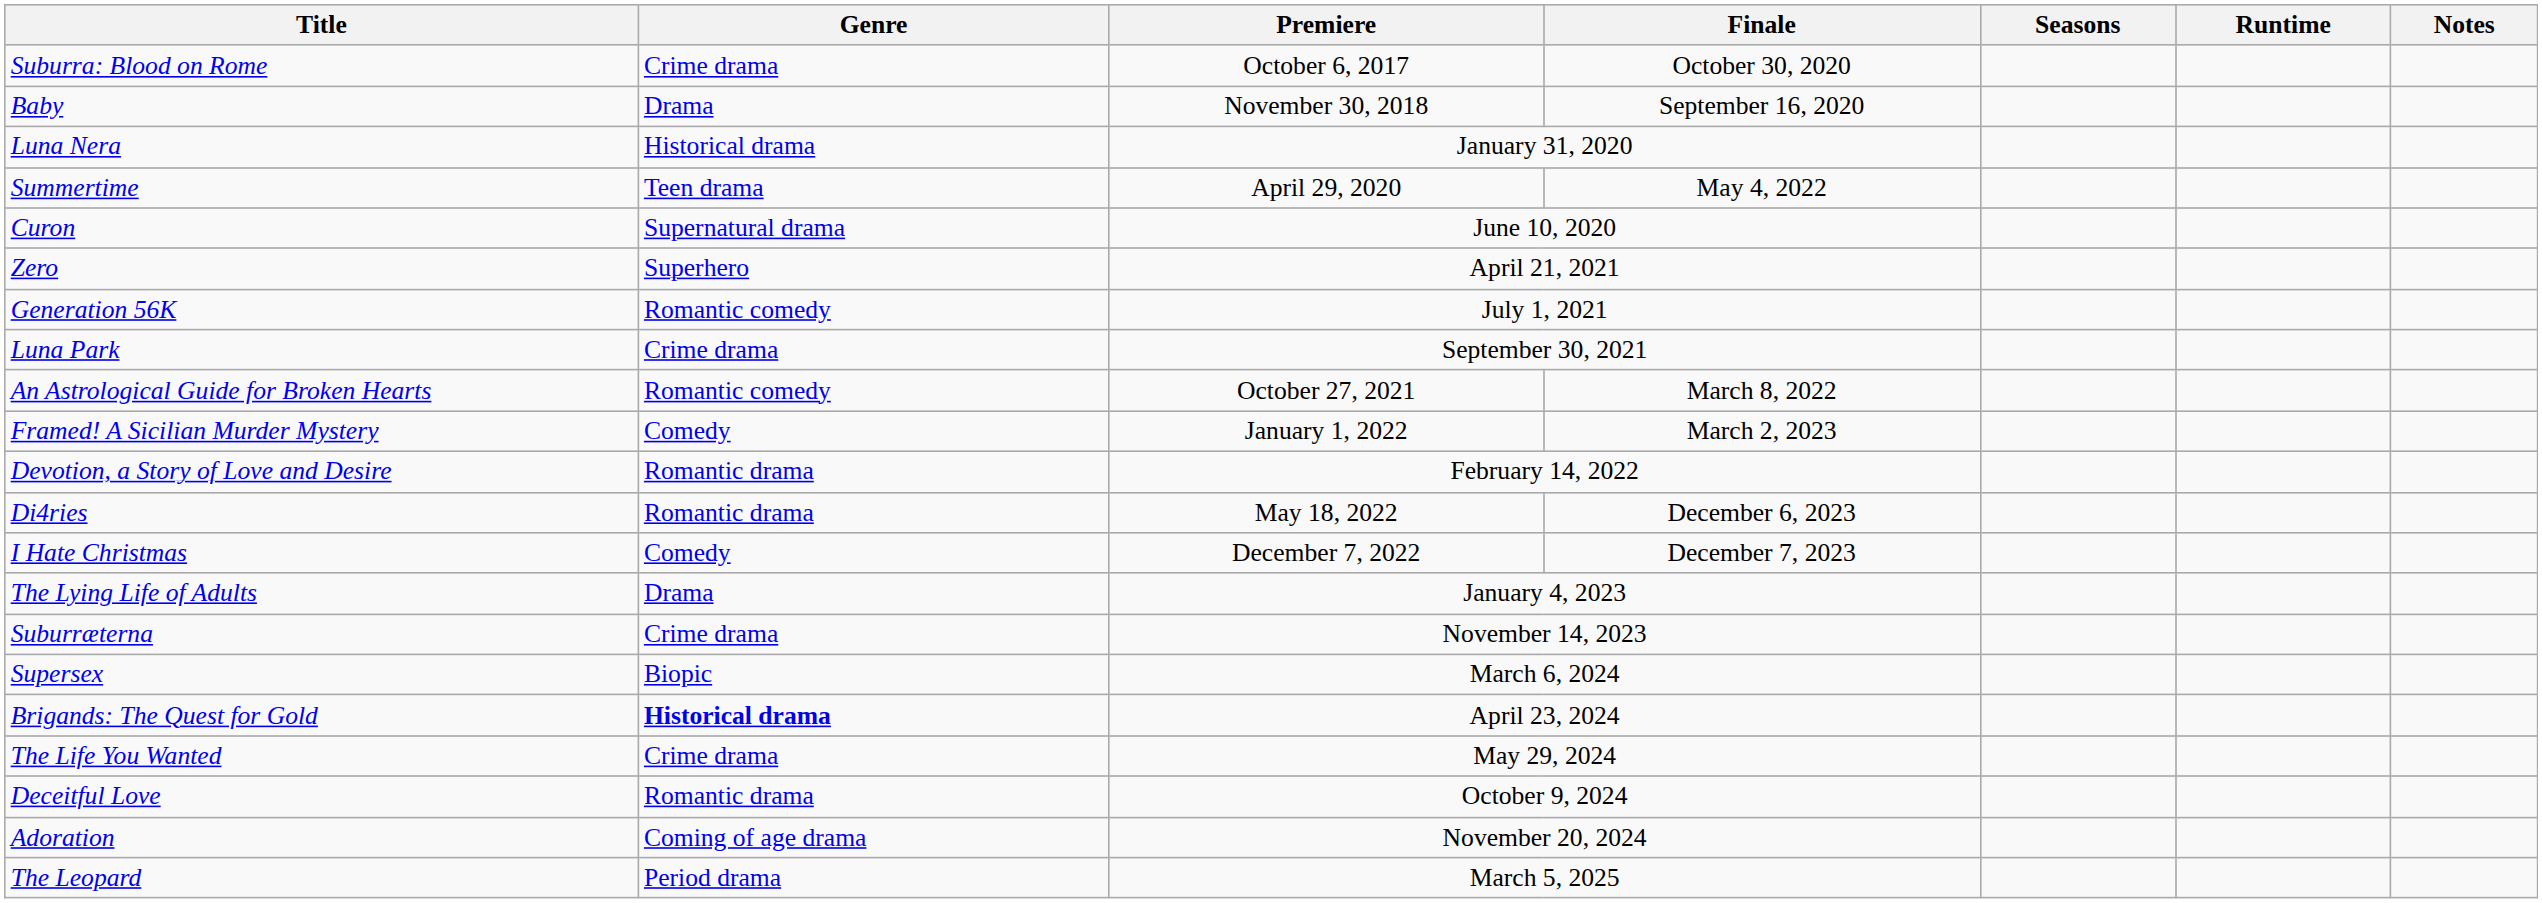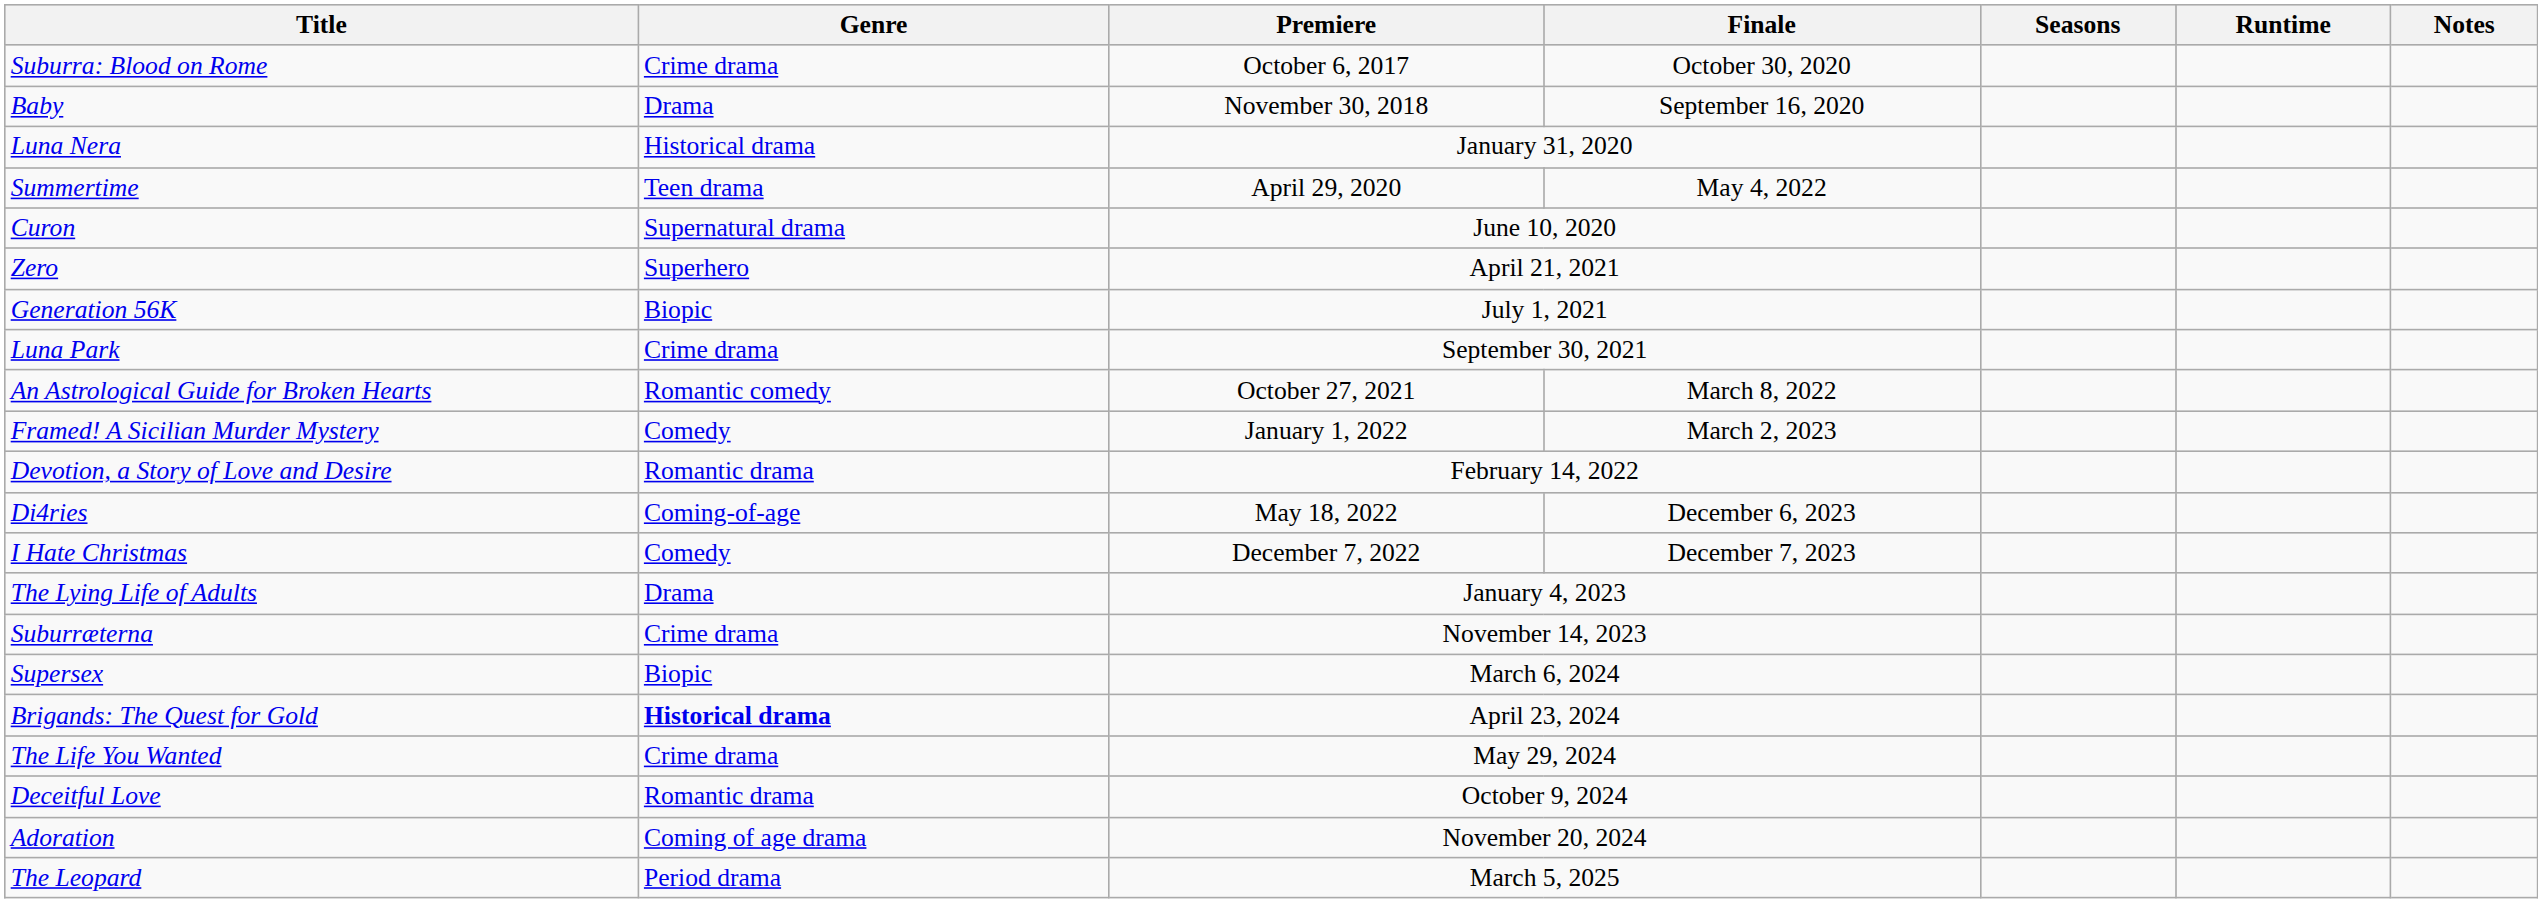Generation 56K | Genre: Romantic comedy -> Biopic
Di4ries | Genre: Romantic drama -> Coming-of-age
